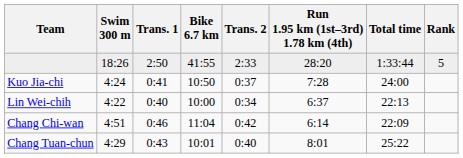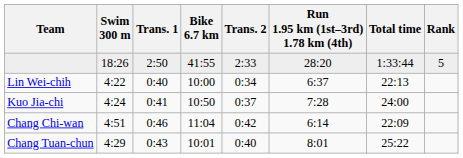rows swapped: Kuo Jia-chi <-> Lin Wei-chih
